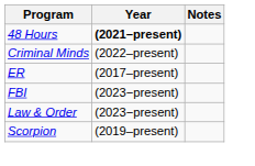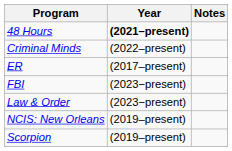+ row: NCIS: New Orleans | (2019–present)
